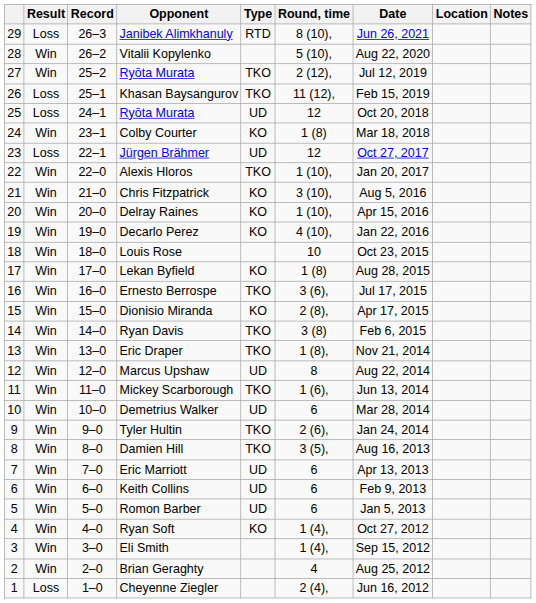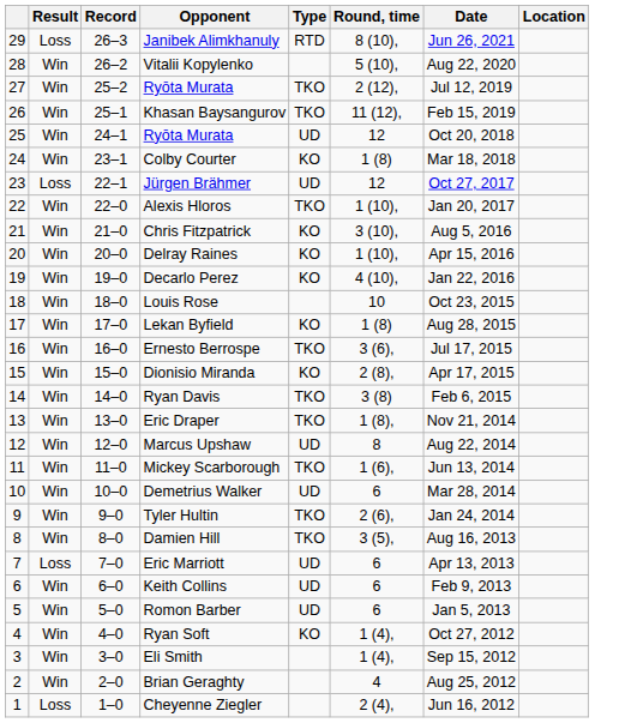- column: Notes
Khasan Baysangurov | Result: Loss -> Win
25 / Ryōta Murata | Result: Loss -> Win
Eric Marriott | Result: Win -> Loss
